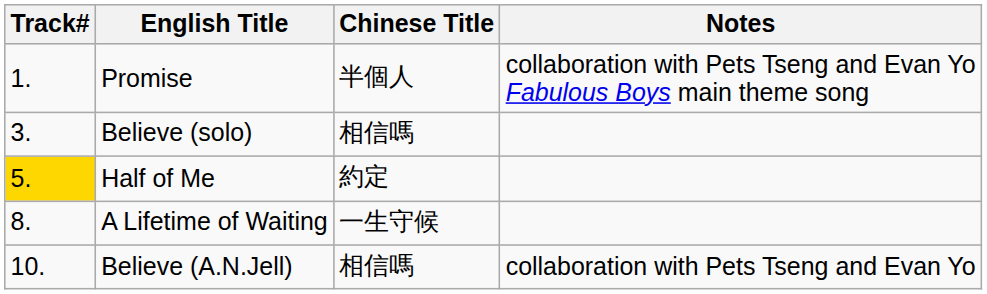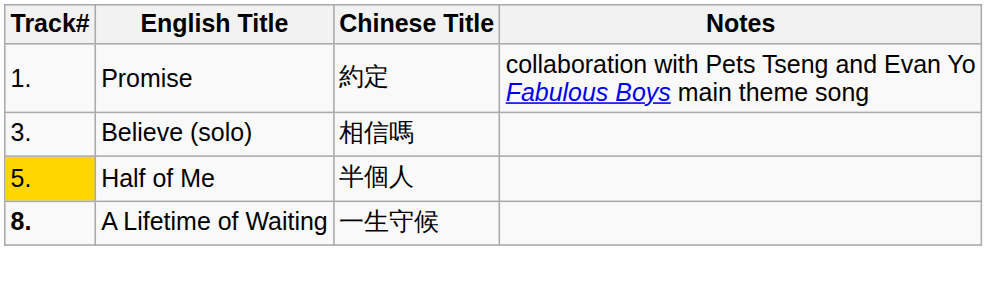Promise | Chinese Title: 半個人 -> 約定
Half of Me | Chinese Title: 約定 -> 半個人
A Lifetime of Waiting | Track#: normal -> bold
- row: 10. | Believe (A.N.Jell) | 相信嗎 | collaboration with Pets Tseng and Evan Yo
